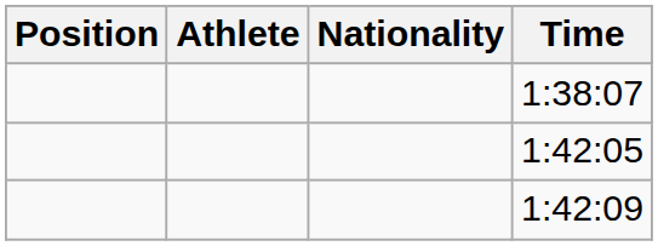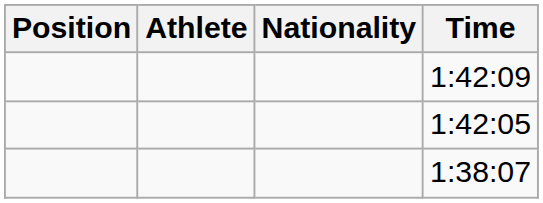rows swapped: 1:38:07 <-> 1:42:09
